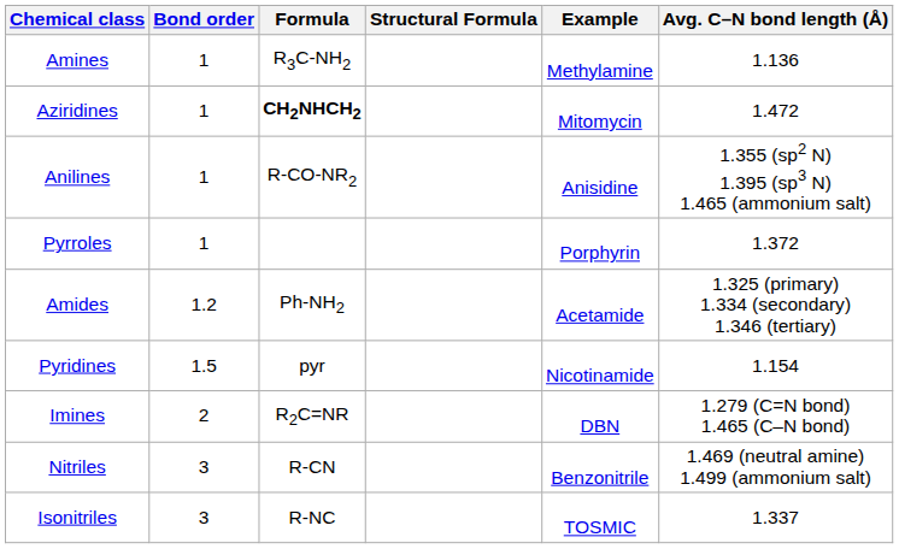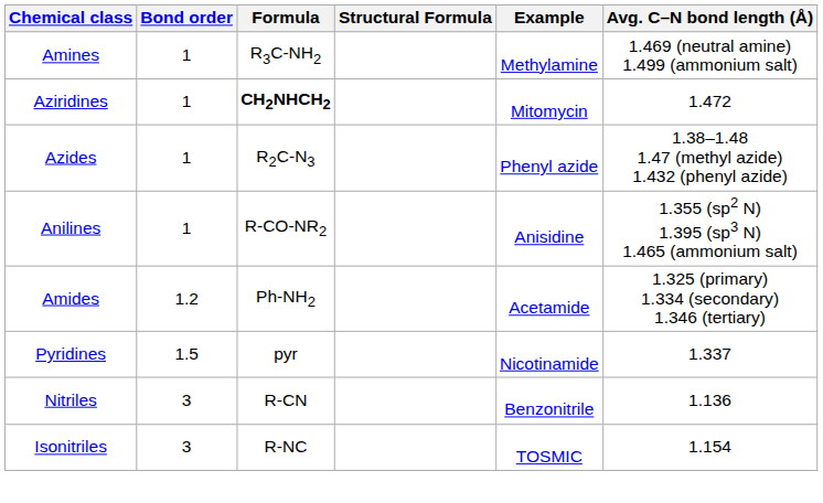Amines | Avg. C–N bond length (Å): 1.136 -> 1.469 (neutral amine) 1.499 (ammonium salt)
+ row: Azides | 1 | R2C-N3 | Phenyl azide | 1.38–1.48 1.47 (methyl azide) 1.432 (phenyl azide)
- row: Pyrroles | 1 | Porphyrin | 1.372
Pyridines | Avg. C–N bond length (Å): 1.154 -> 1.337
- row: Imines | 2 | R2C=NR | DBN | 1.279 (C=N bond) 1.465 (C–N bond)
Nitriles | Avg. C–N bond length (Å): 1.469 (neutral amine) 1.499 (ammonium salt) -> 1.136
Isonitriles | Avg. C–N bond length (Å): 1.337 -> 1.154
